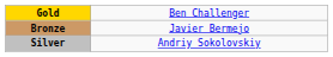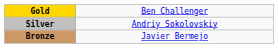rows swapped: Silver <-> Bronze
